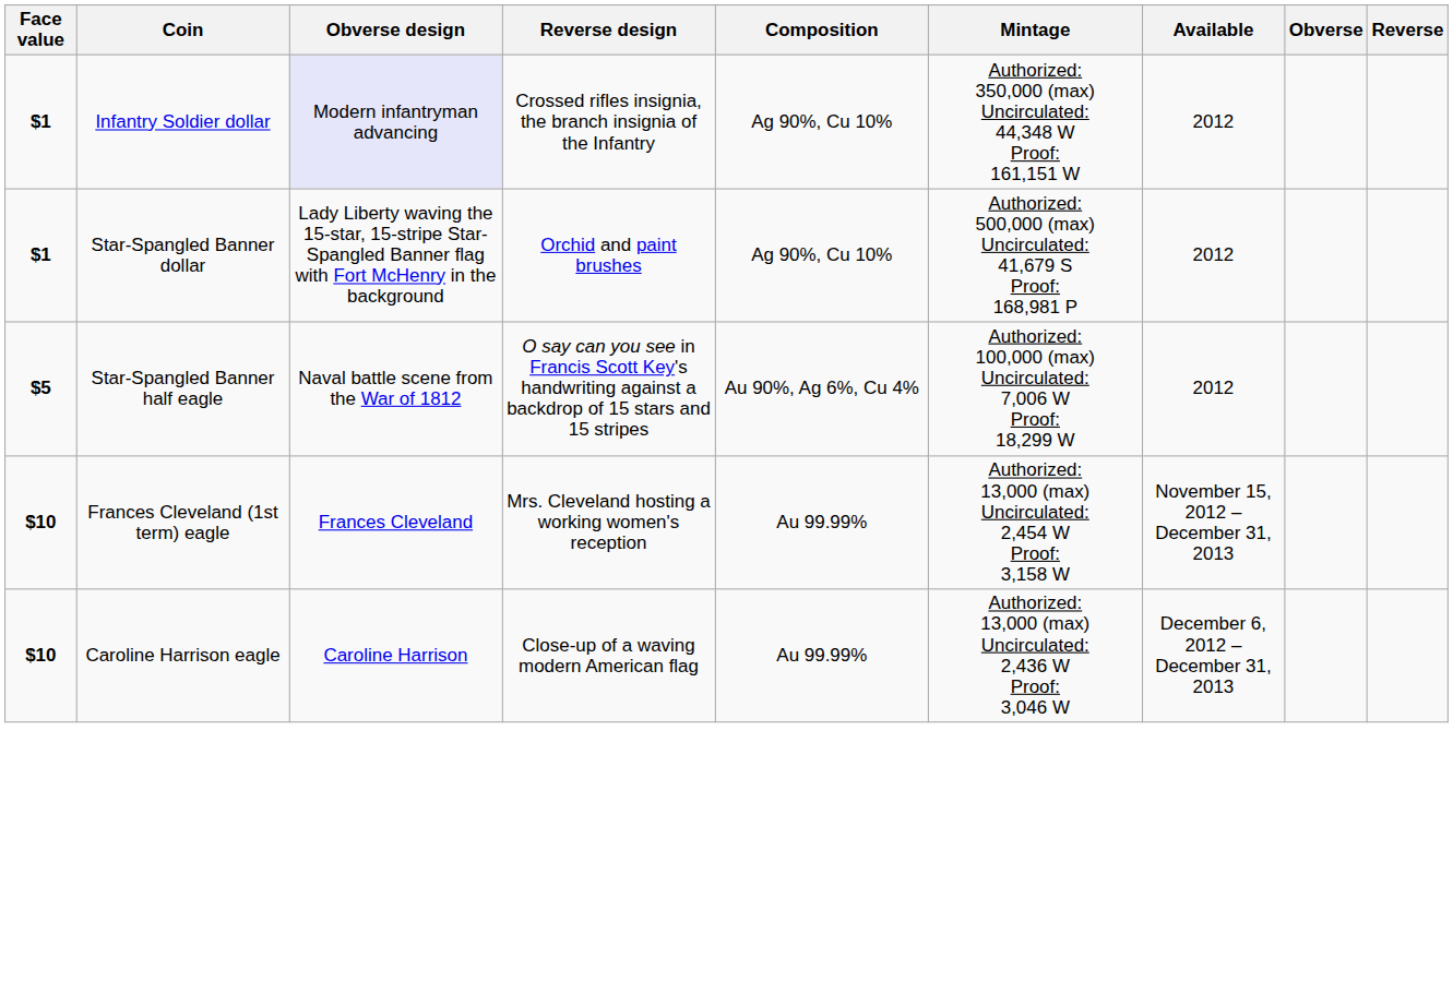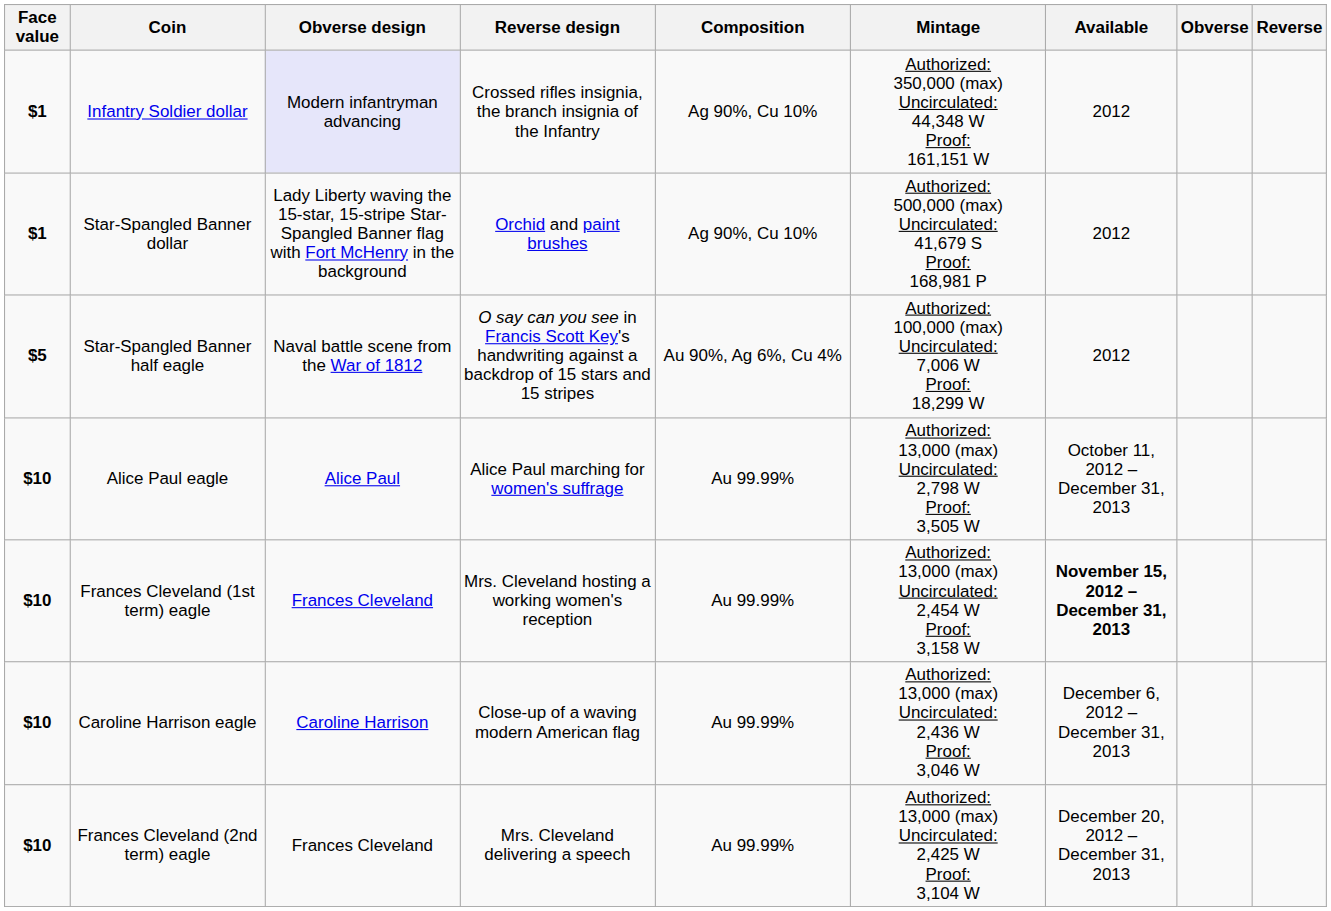+ row: $10 | Alice Paul eagle | Alice Paul | Alice Paul marching for women's suffrage | Au 99.99% | Authorized: 13,000 (max) Uncirculated: 2,798 W Proof: 3,505 W | October 11, 2012 – December 31, 2013
Frances Cleveland (1st term) eagle | Available: normal -> bold
+ row: $10 | Frances Cleveland (2nd term) eagle | Frances Cleveland | Mrs. Cleveland delivering a speech | Au 99.99% | Authorized: 13,000 (max) Uncirculated: 2,425 W Proof: 3,104 W | December 20, 2012 – December 31, 2013
